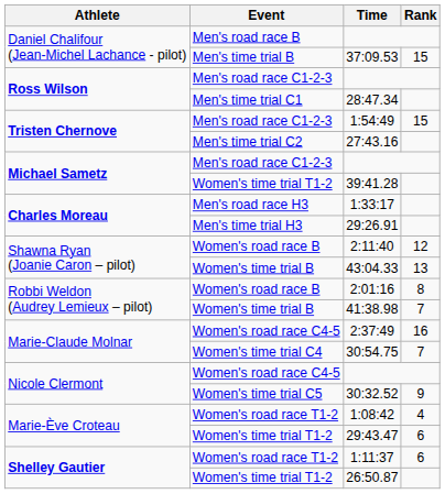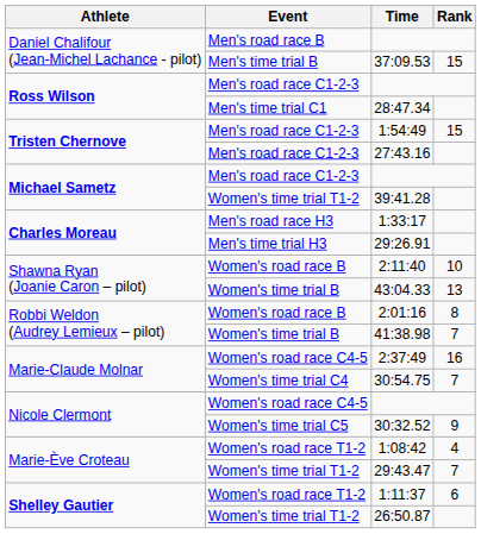27:43.16 | Event: Men's time trial C2 -> Men's road race C1-2-3
2:11:40 | Rank: 12 -> 10
29:43.47 | Rank: 6 -> 7
